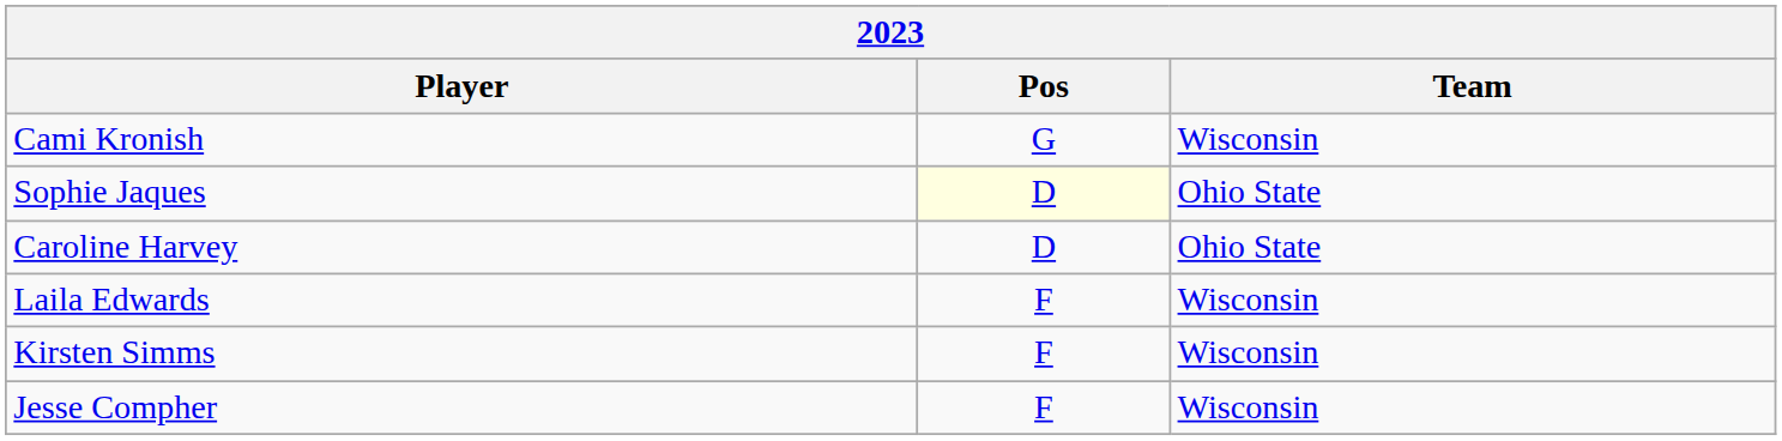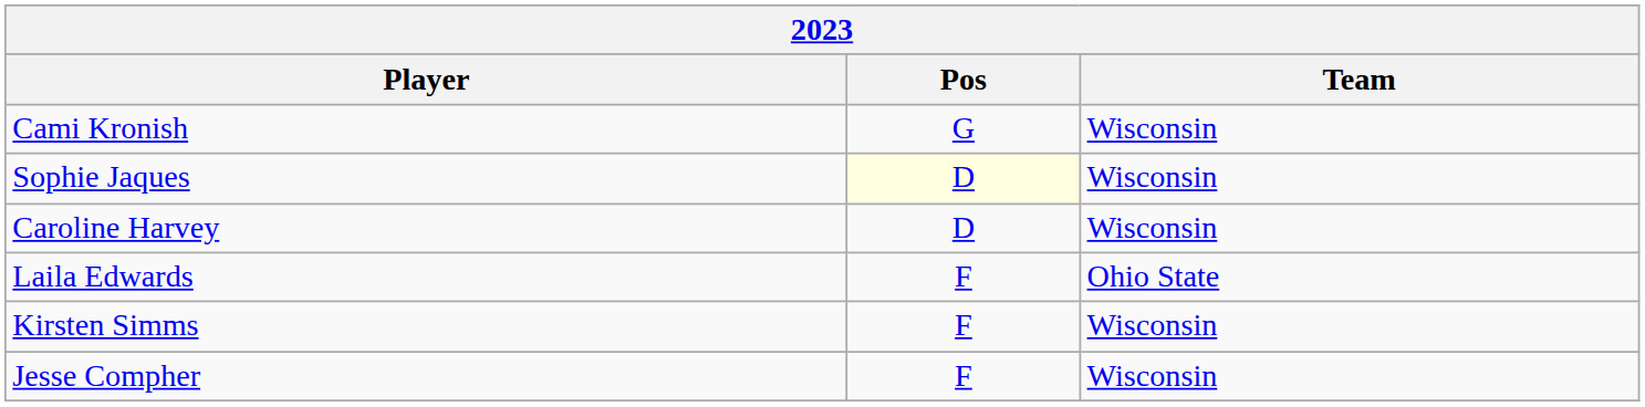Sophie Jaques | Team: Ohio State -> Wisconsin
Caroline Harvey | Team: Ohio State -> Wisconsin
Laila Edwards | Team: Wisconsin -> Ohio State
